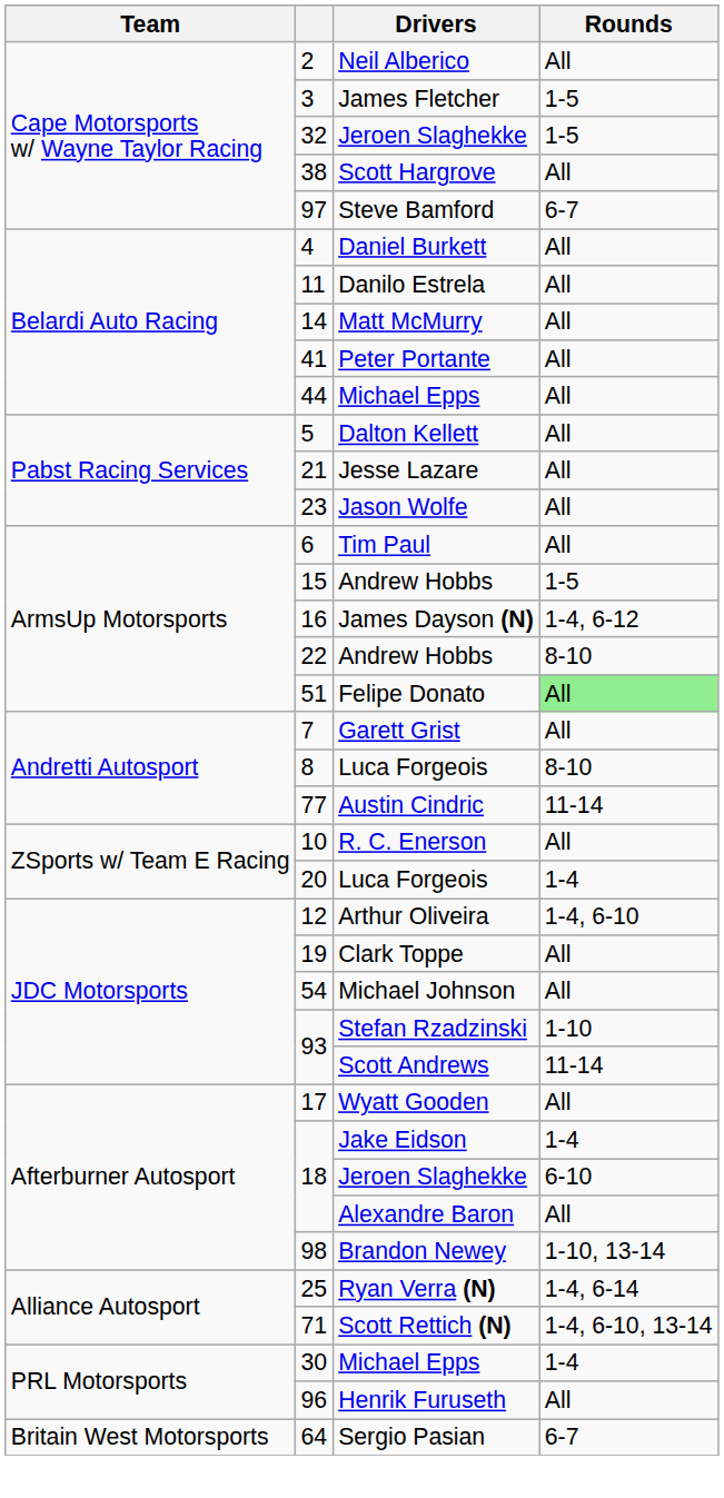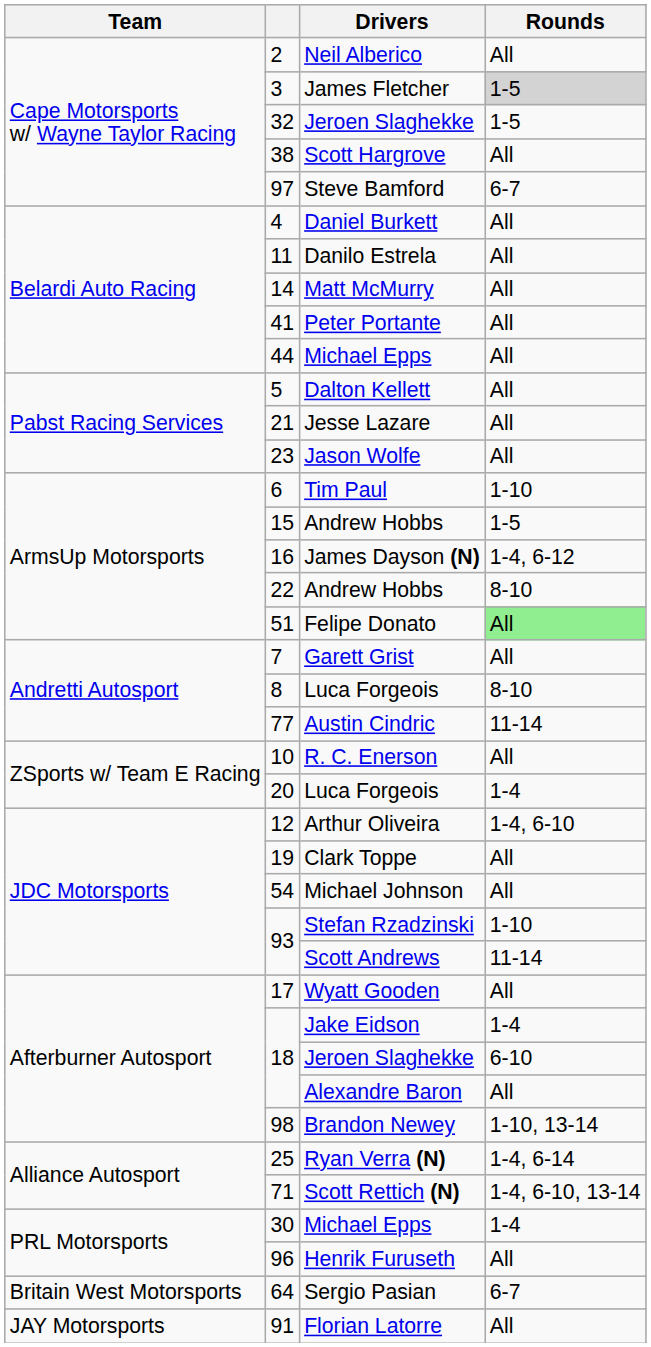3 | Rounds: no background -> lightgrey background
6 | Rounds: All -> 1-10
+ row: JAY Motorsports | 91 | Florian Latorre | All
